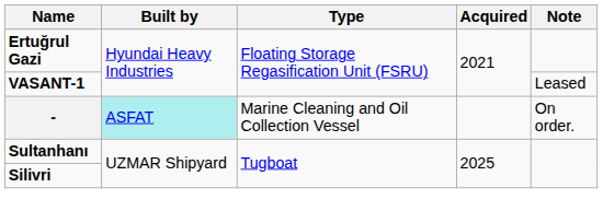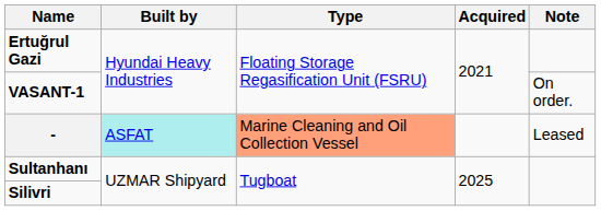VASANT-1 | Note: Leased -> On order.
- | Type: no background -> lightsalmon background
- | Note: On order. -> Leased
